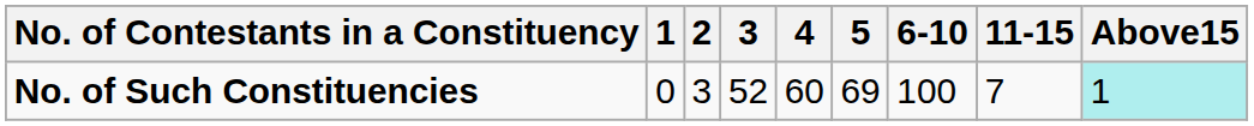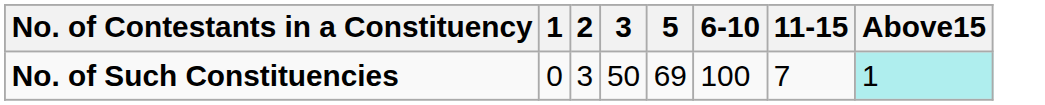- column: 4 | 60
No. of Such Constituencies | 3: 52 -> 50
